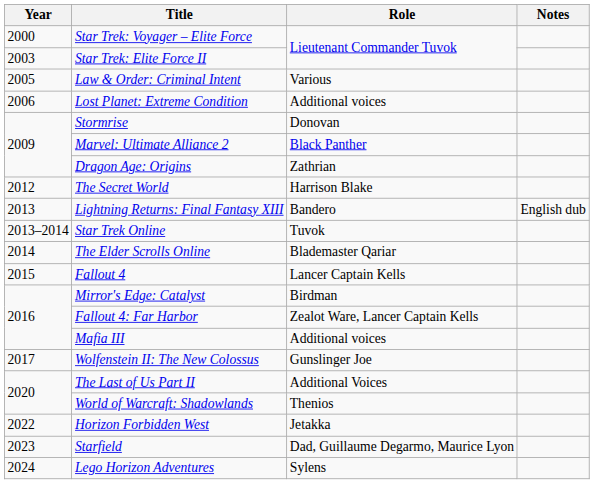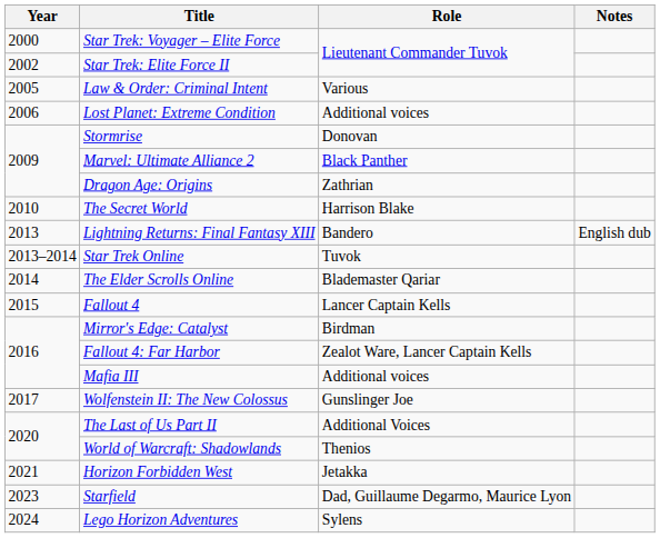Star Trek: Elite Force II | Year: 2003 -> 2002
The Secret World | Year: 2012 -> 2010
Horizon Forbidden West | Year: 2022 -> 2021
